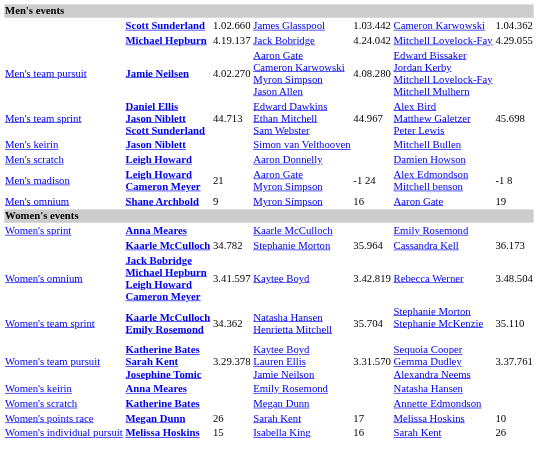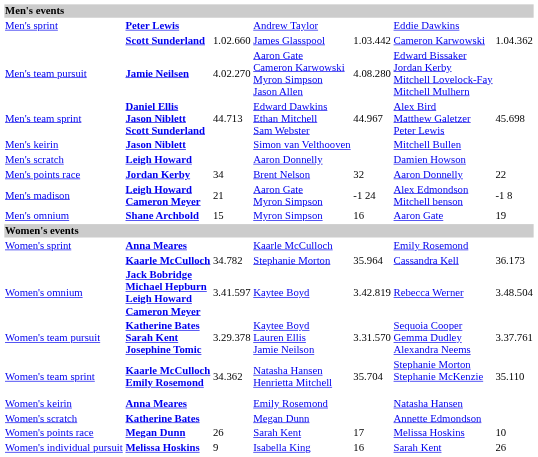+ row: Men's sprint | Peter Lewis | Andrew Taylor | Eddie Dawkins
- row: Michael Hepburn | 4.19.137 | Jack Bobridge | 4.24.042 | Mitchell Lovelock-Fay | 4.29.055
+ row: Men's points race | Jordan Kerby | 34 | Brent Nelson | 32 | Aaron Donnelly | 22
Myron Simpson | column 3: 9 -> 15
rows swapped: Kaytee Boyd Lauren Ellis Jamie Neilson <-> Natasha Hansen Henrietta Mitchell
Isabella King | column 3: 15 -> 9
